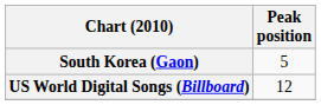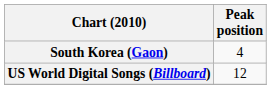South Korea (Gaon) | Peak position: 5 -> 4
